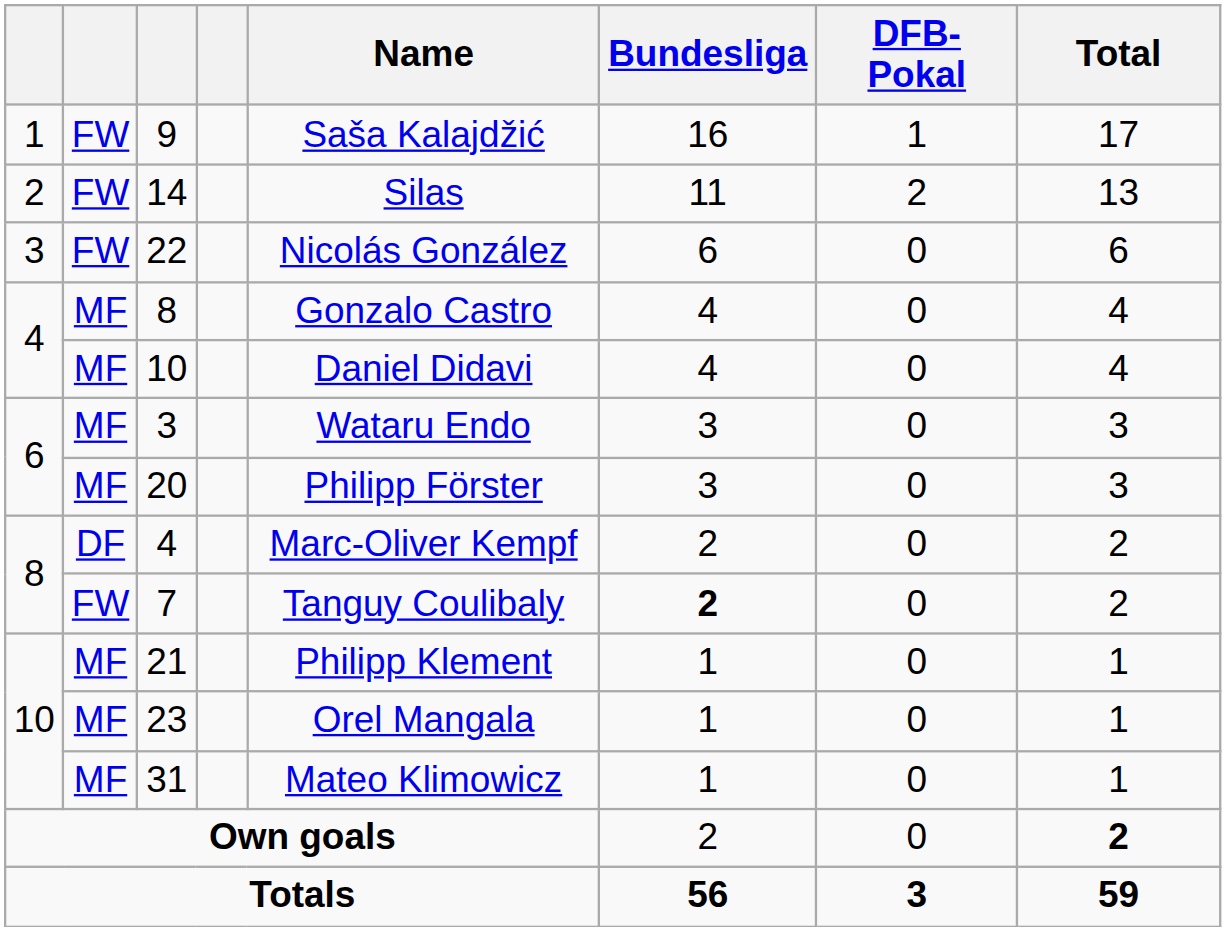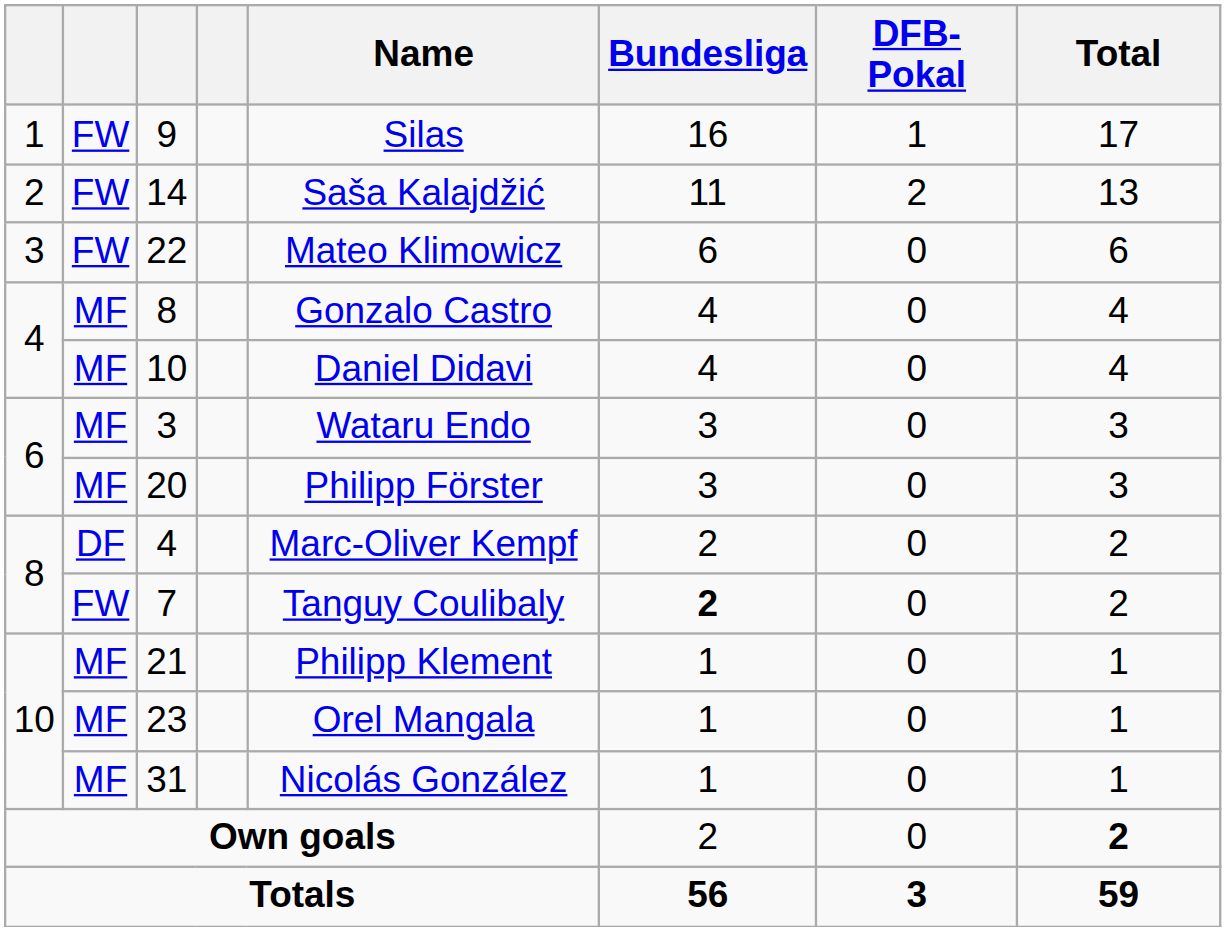9 | Name: Saša Kalajdžić -> Silas
14 | Name: Silas -> Saša Kalajdžić
22 | Name: Nicolás González -> Mateo Klimowicz
31 | Name: Mateo Klimowicz -> Nicolás González
